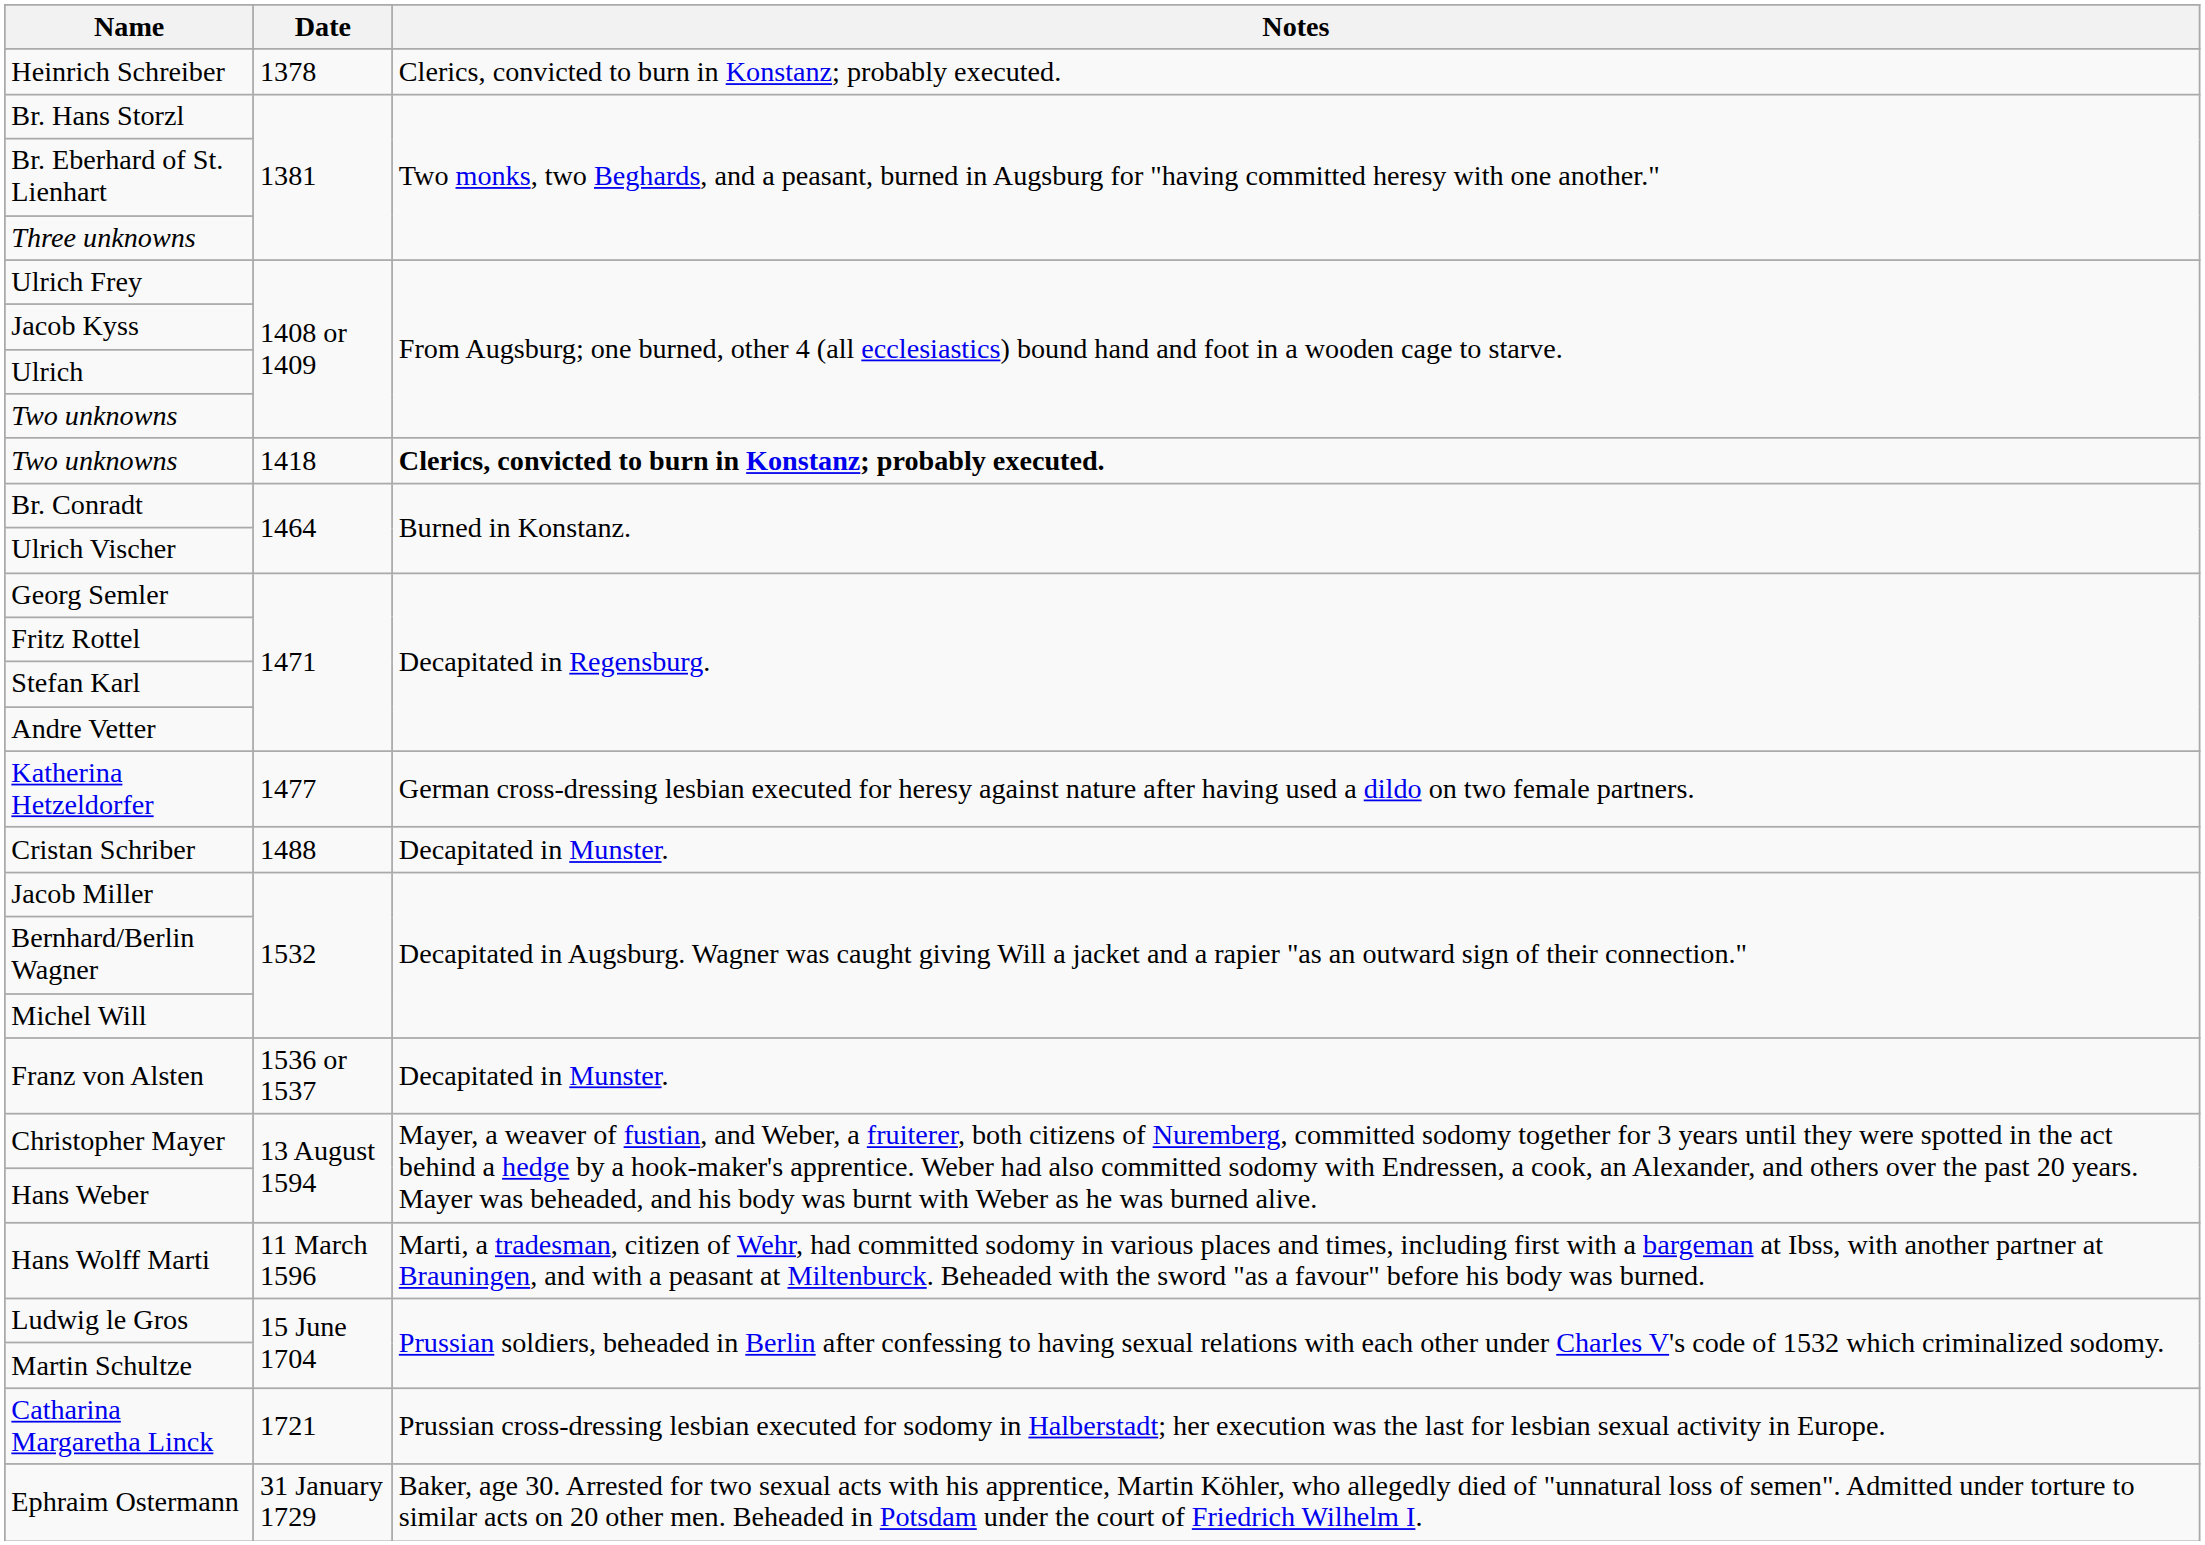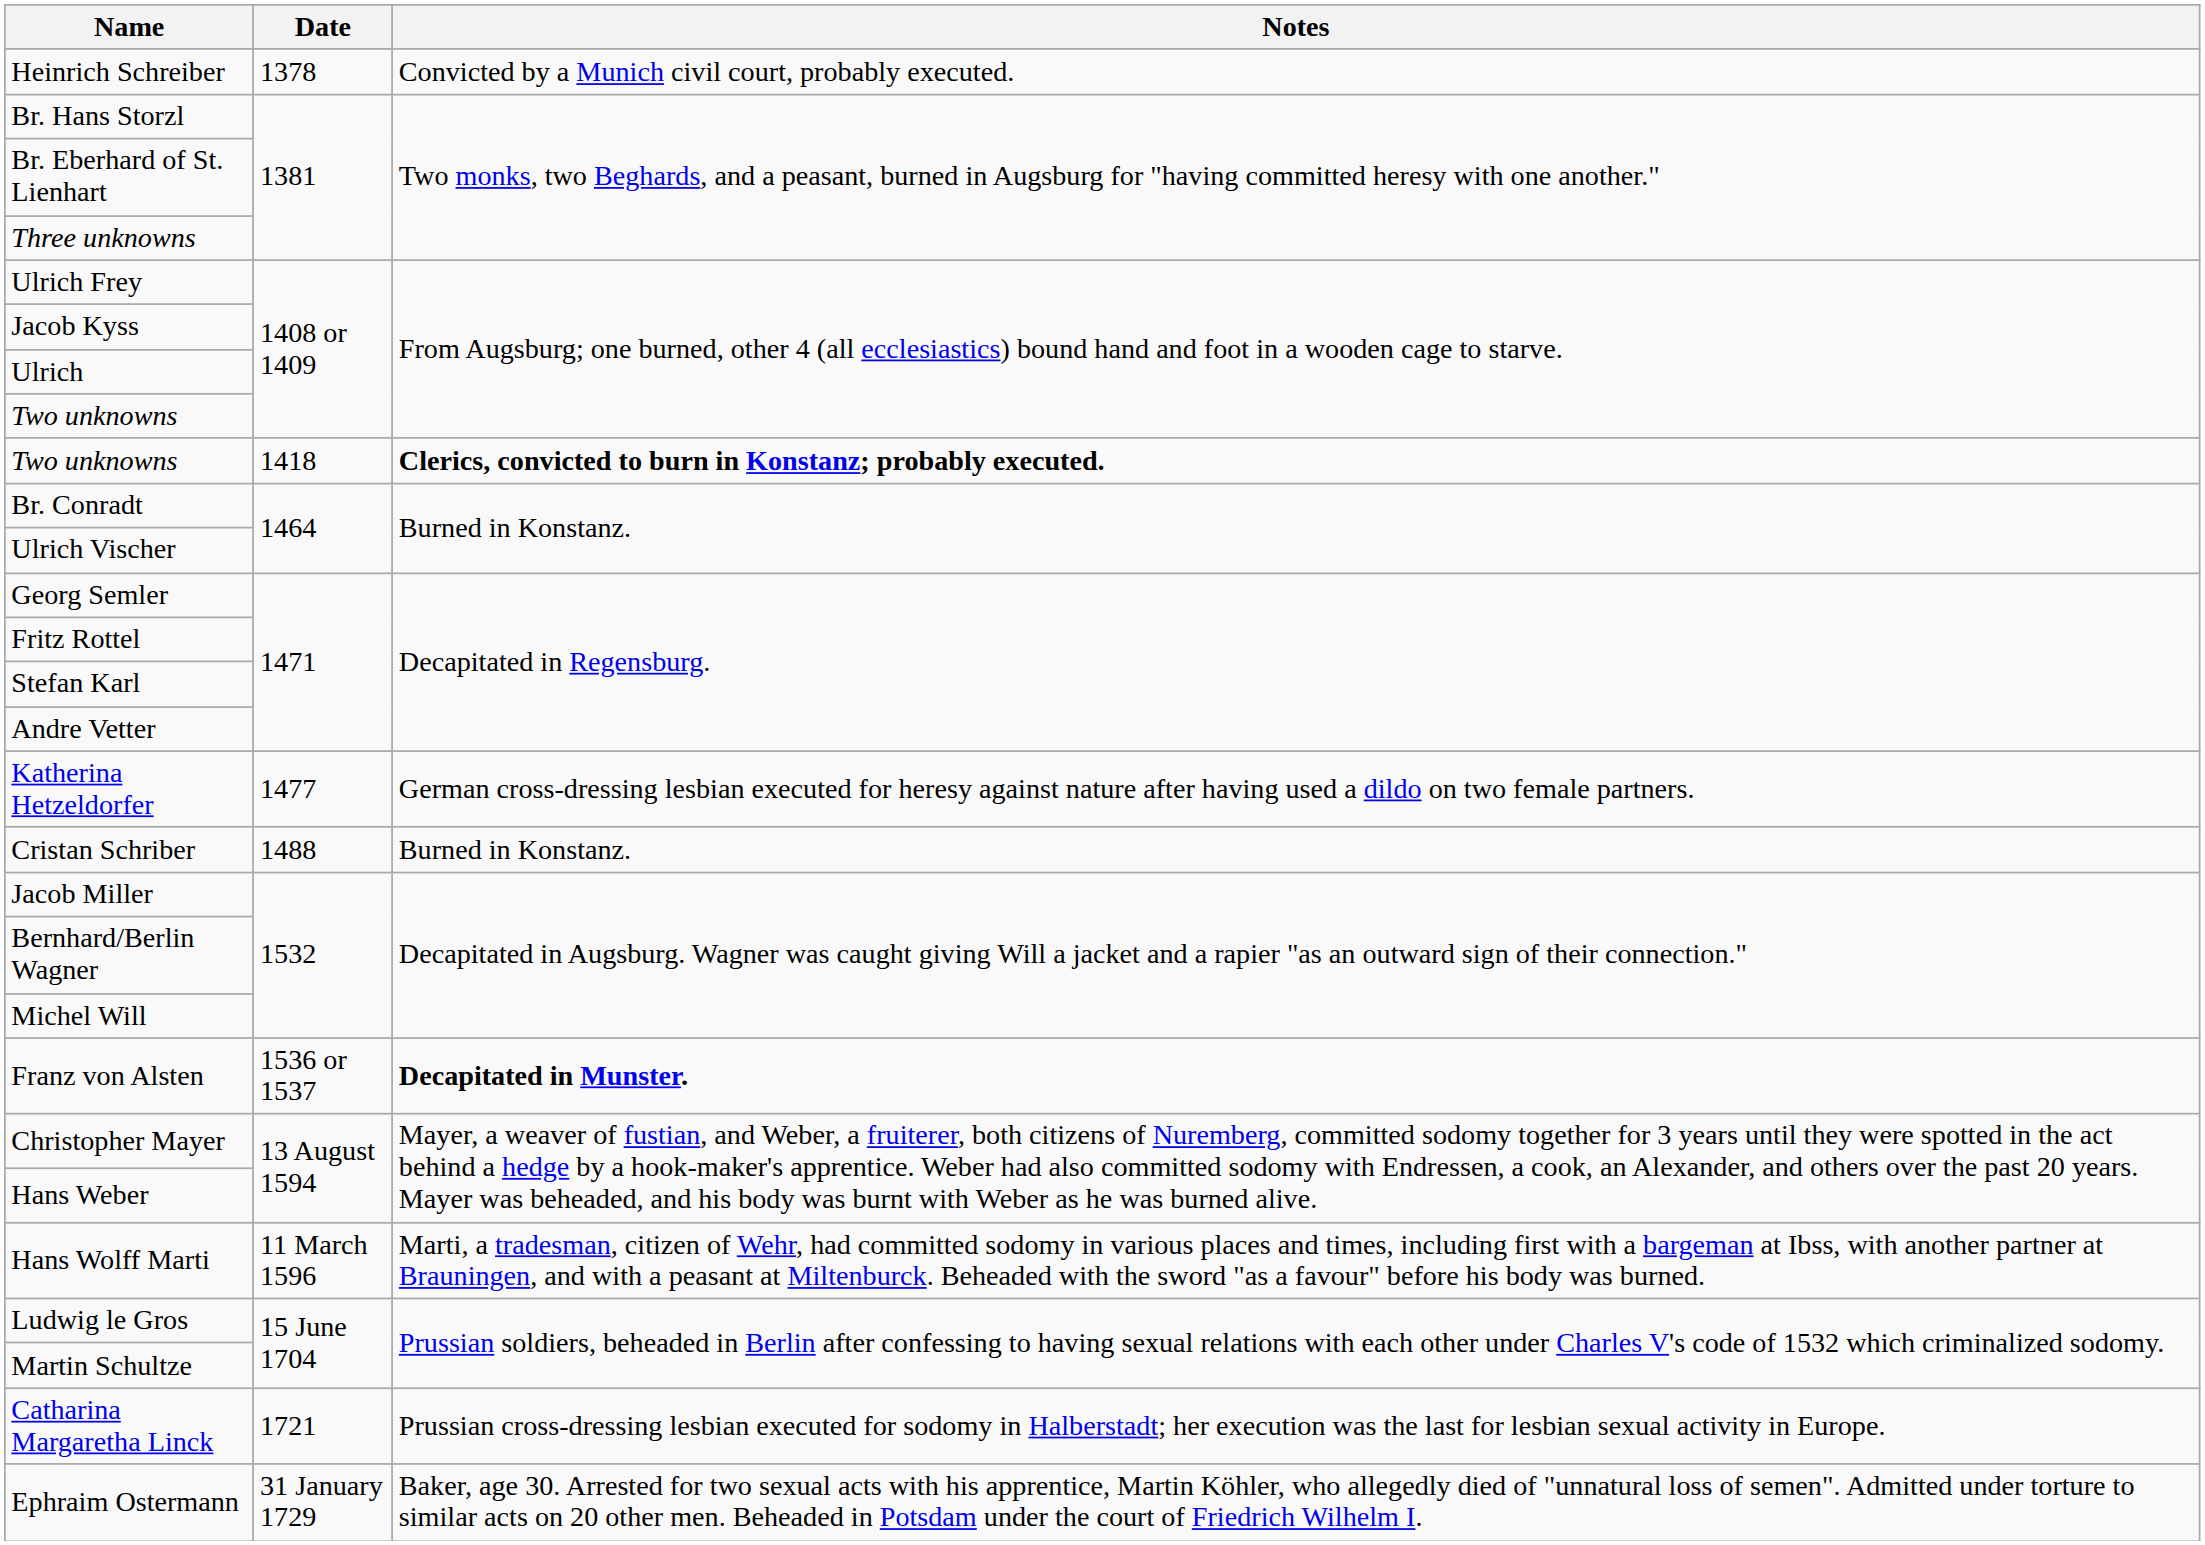Heinrich Schreiber | Notes: Clerics, convicted to burn in Konstanz; probably executed. -> Convicted by a Munich civil court, probably executed.
Cristan Schriber | Notes: Decapitated in Munster. -> Burned in Konstanz.
Franz von Alsten | Notes: normal -> bold
